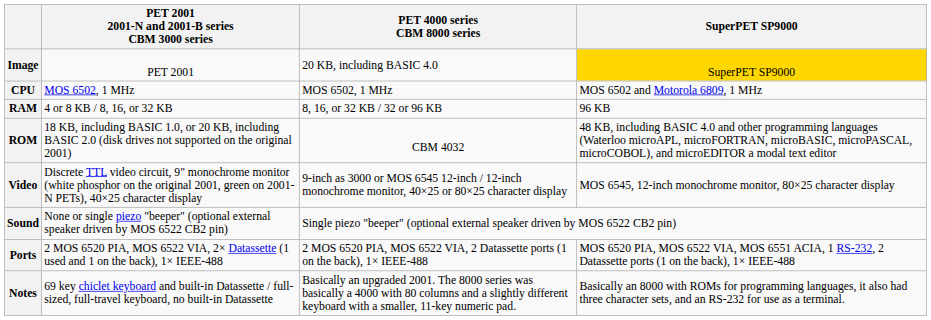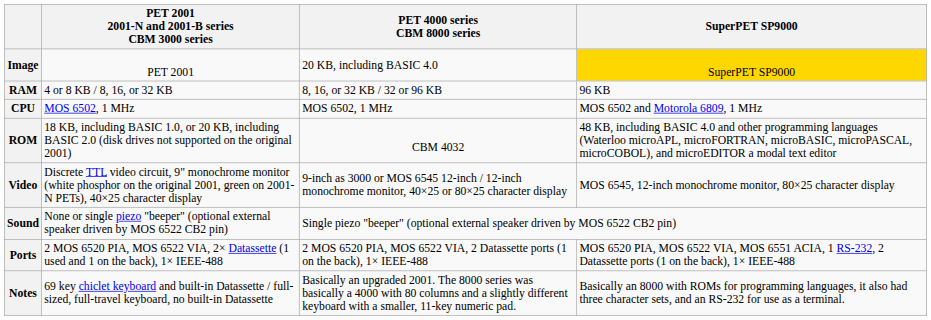rows swapped: CPU <-> RAM
